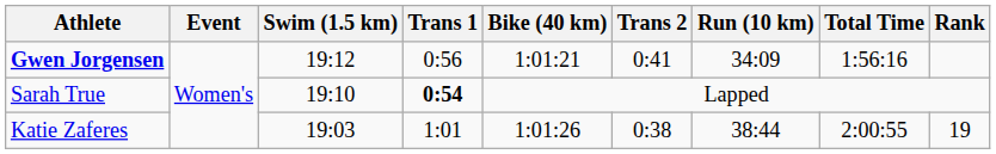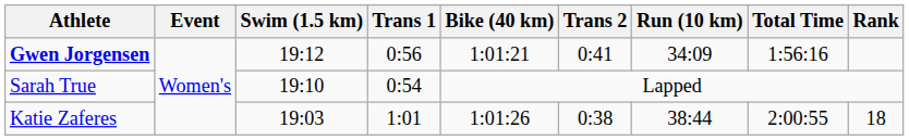Sarah True | Trans 1: bold -> normal
Katie Zaferes | Rank: 19 -> 18
